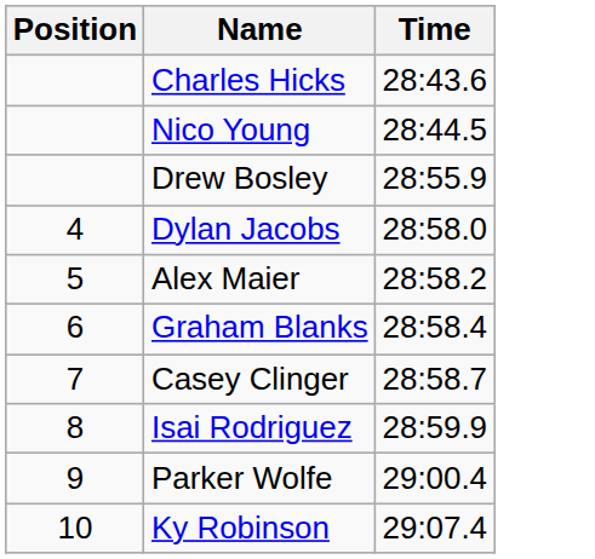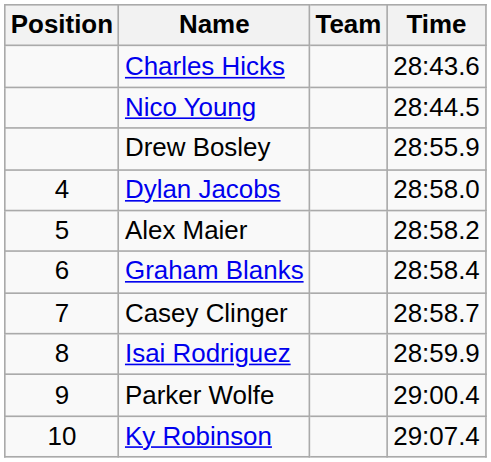+ column: Team
